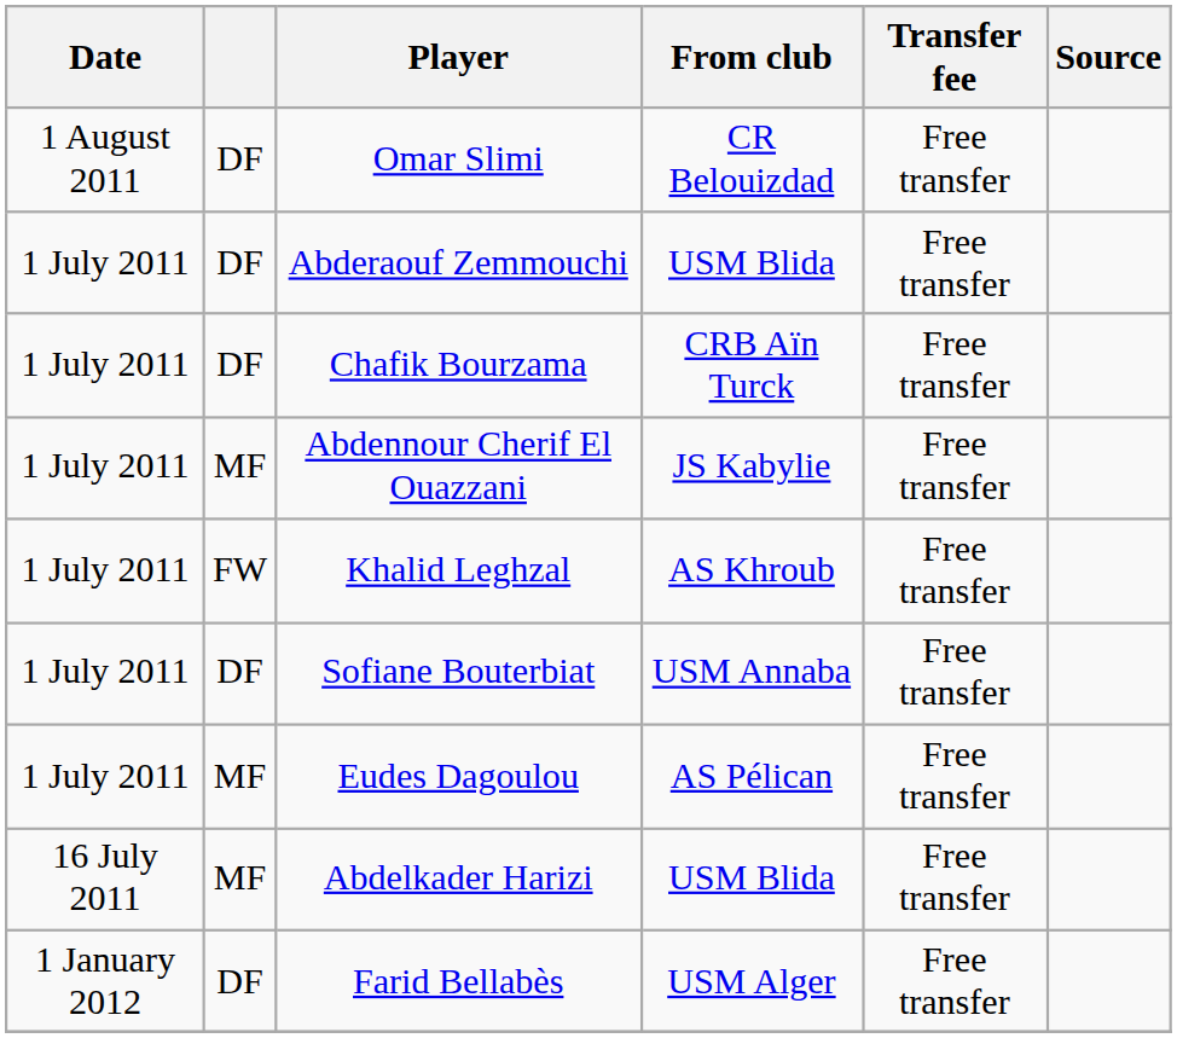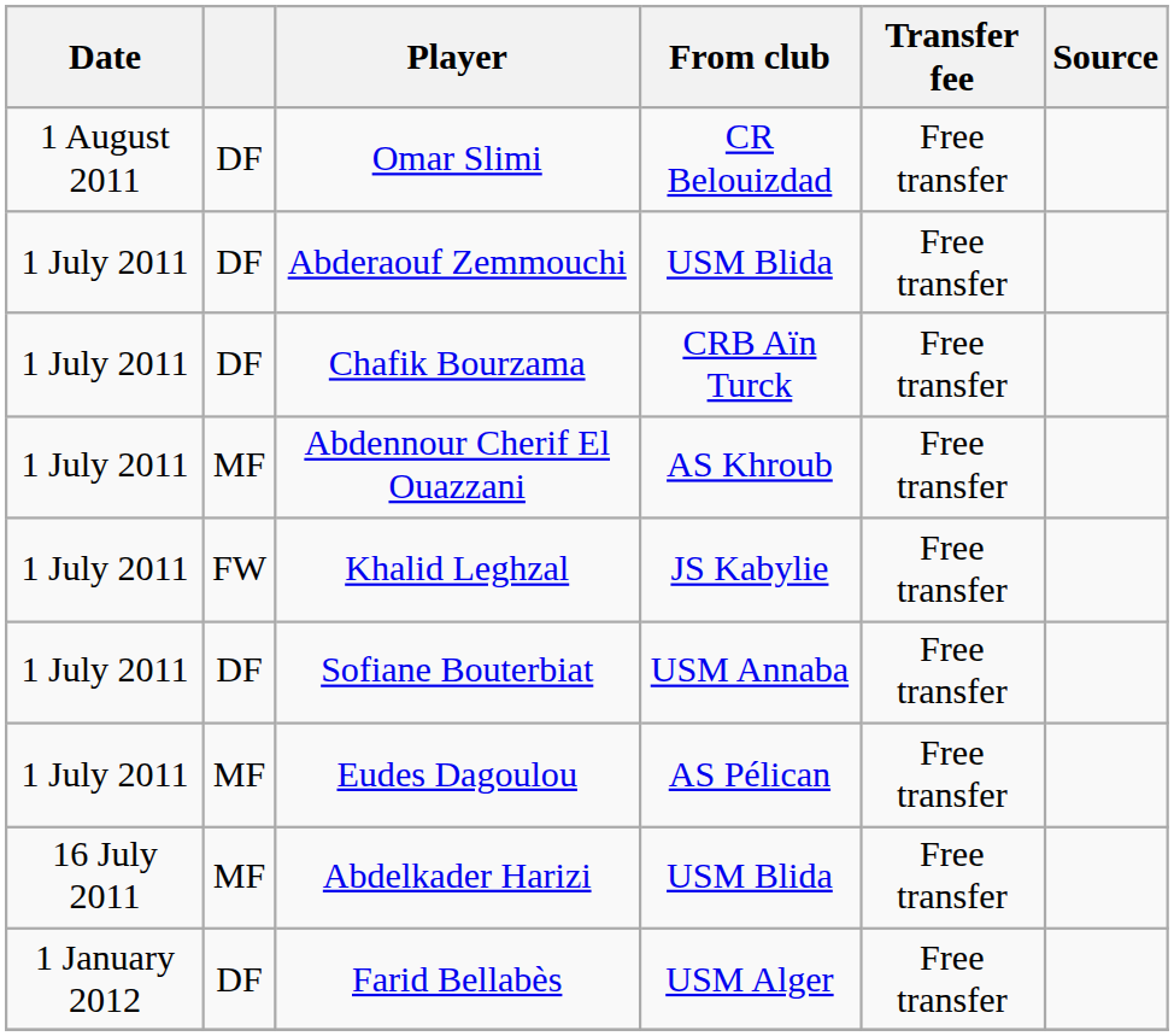Abdennour Cherif El Ouazzani | From club: JS Kabylie -> AS Khroub
Khalid Leghzal | From club: AS Khroub -> JS Kabylie
